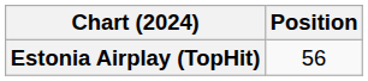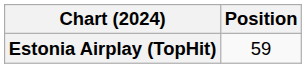Estonia Airplay (TopHit) | Position: 56 -> 59
